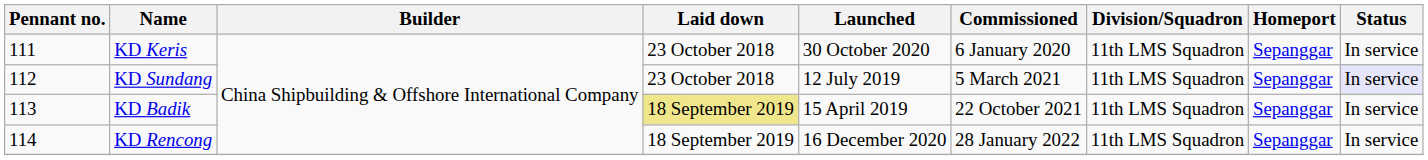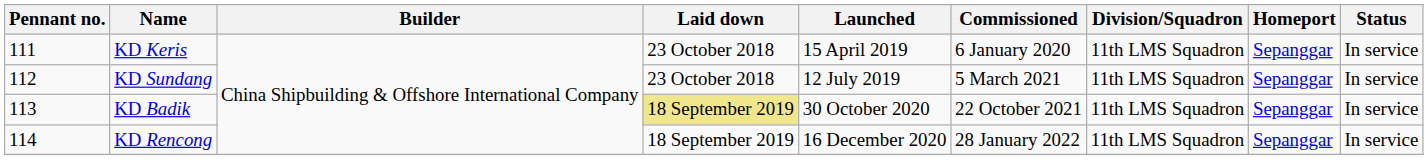KD Keris | Launched: 30 October 2020 -> 15 April 2019
KD Sundang | Status: lavender background -> no background
KD Badik | Launched: 15 April 2019 -> 30 October 2020
